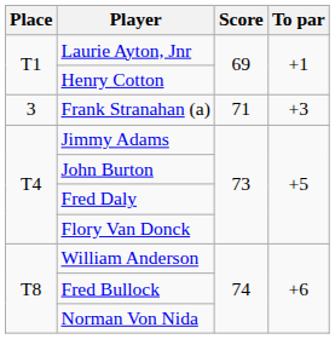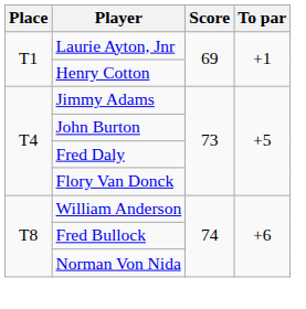- row: 3 | Frank Stranahan (a) | 71 | +3
